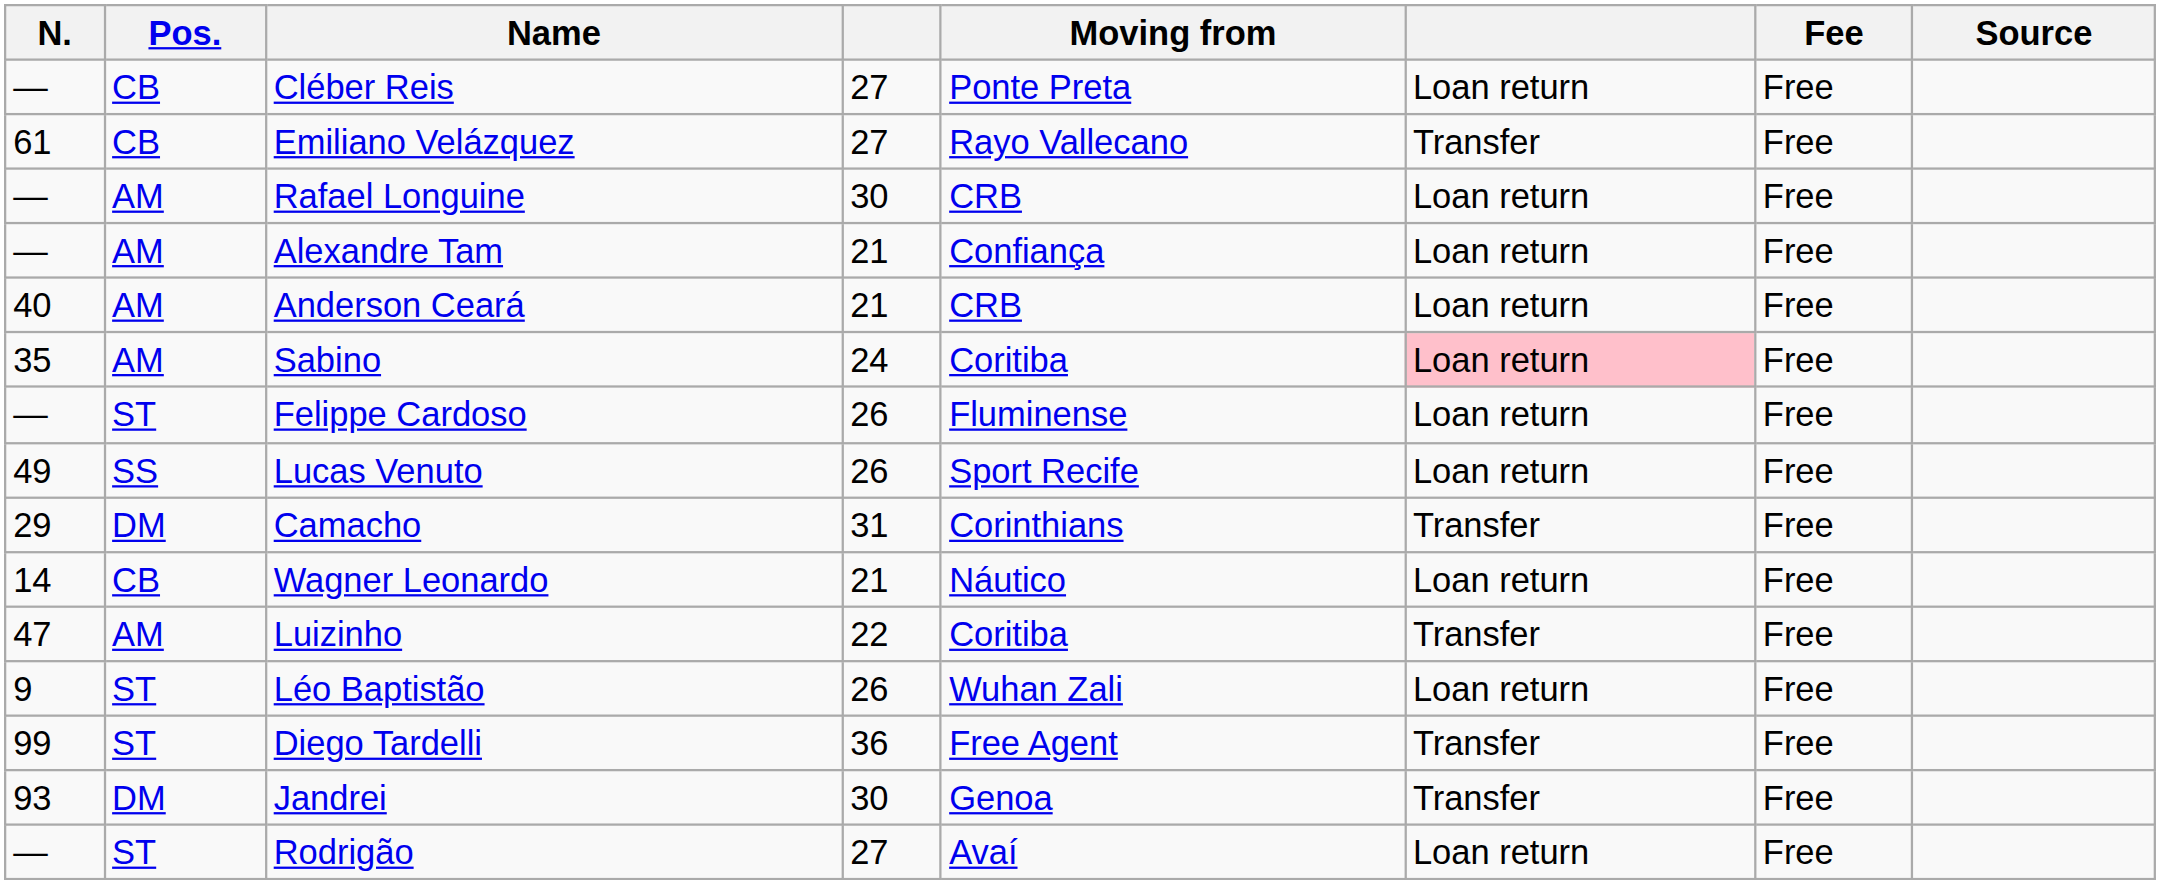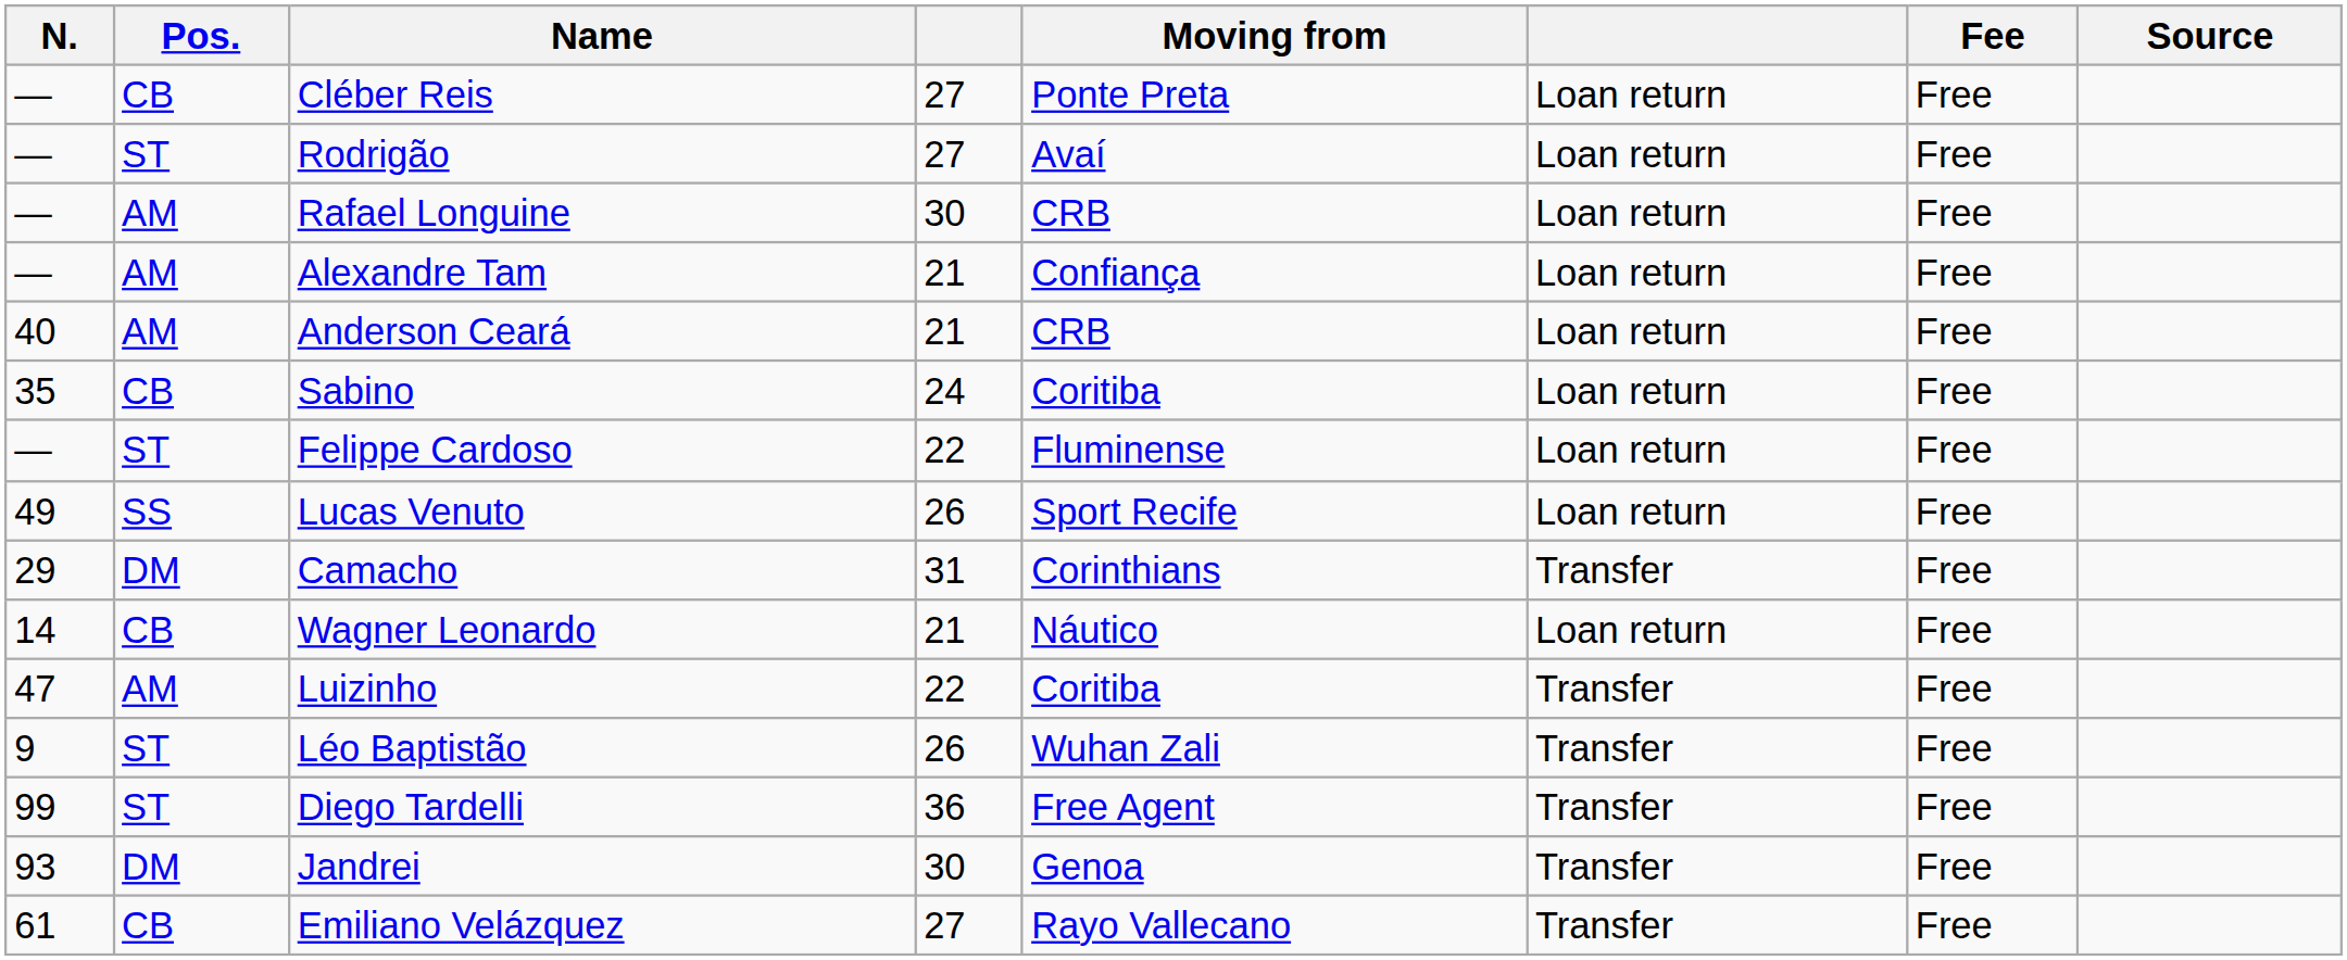rows swapped: Rodrigão <-> Emiliano Velázquez
Sabino | Pos.: AM -> CB
Sabino | column 6: pink background -> no background
Felippe Cardoso | column 4: 26 -> 22
Léo Baptistão | column 6: Loan return -> Transfer
